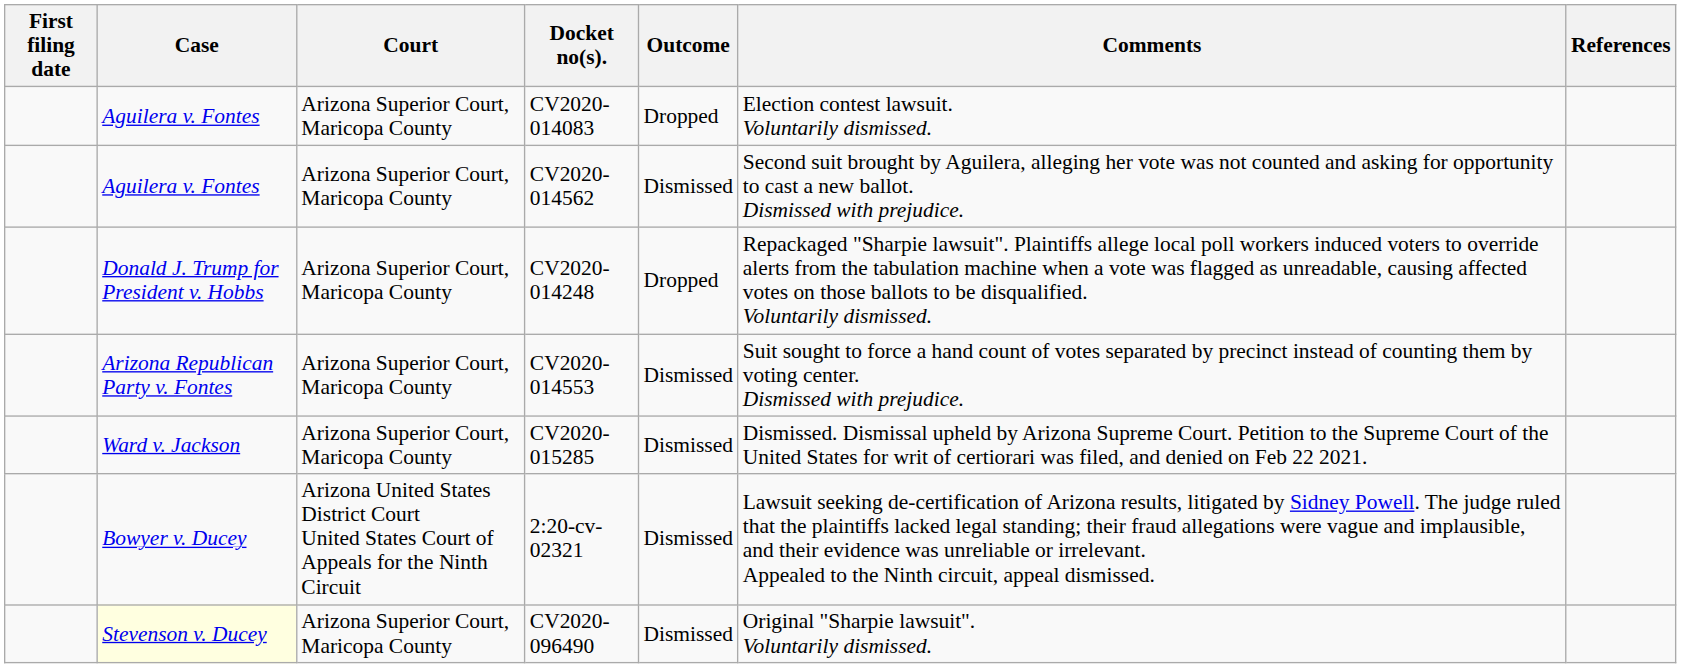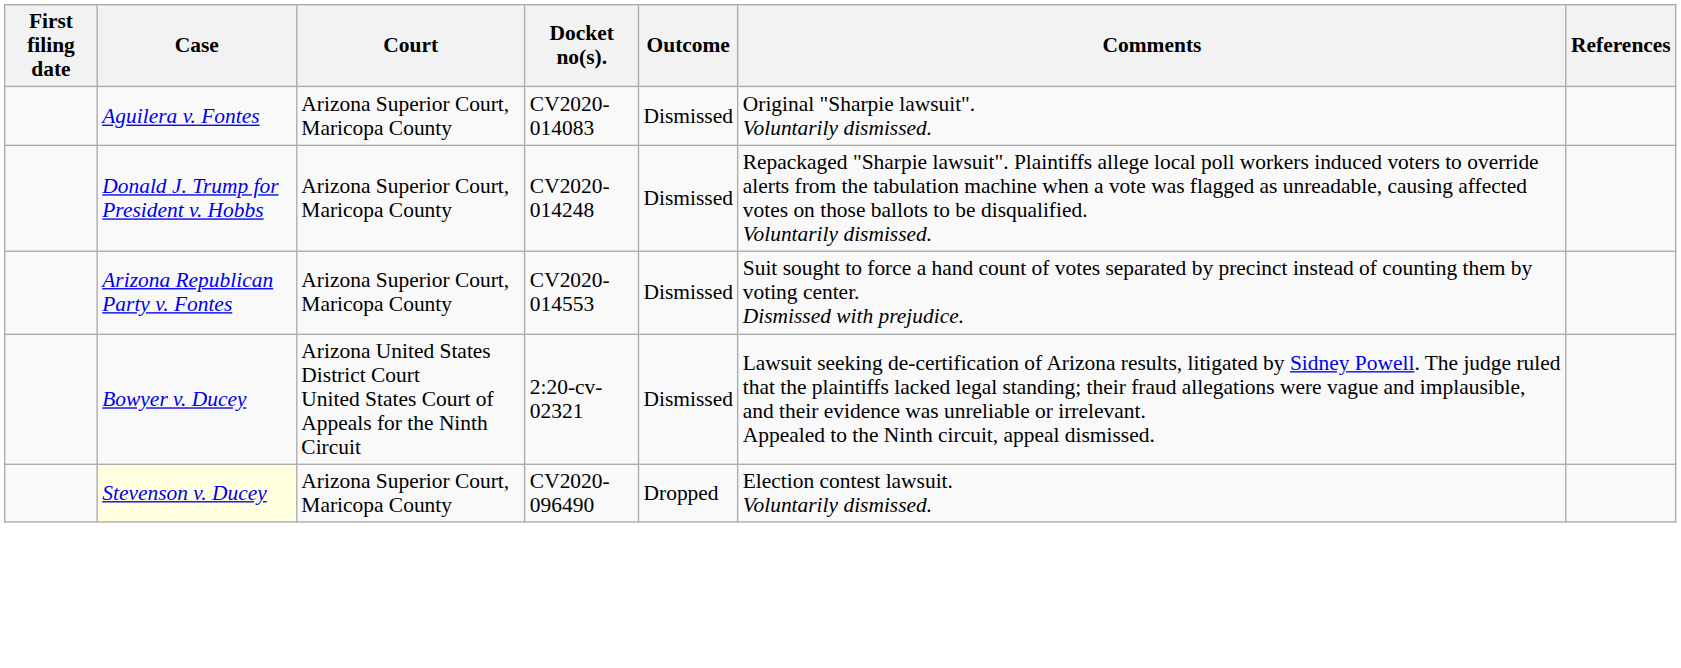CV2020-014083 | Outcome: Dropped -> Dismissed
CV2020-014083 | Comments: Election contest lawsuit. Voluntarily dismissed. -> Original "Sharpie lawsuit". Voluntarily dismissed.
- row: Aguilera v. Fontes | Arizona Superior Court, Maricopa County | CV2020-014562 | Dismissed | Second suit brought by Aguilera, alleging her vote was not counted and asking for opportunity to cast a new ballot. Dismissed with prejudice.
CV2020-014248 | Outcome: Dropped -> Dismissed
- row: Ward v. Jackson | Arizona Superior Court, Maricopa County | CV2020-015285 | Dismissed | Dismissed. Dismissal upheld by Arizona Supreme Court. Petition to the Supreme Court of the United States for writ of certiorari was filed, and denied on Feb 22 2021.
CV2020-096490 | Outcome: Dismissed -> Dropped
CV2020-096490 | Comments: Original "Sharpie lawsuit". Voluntarily dismissed. -> Election contest lawsuit. Voluntarily dismissed.
